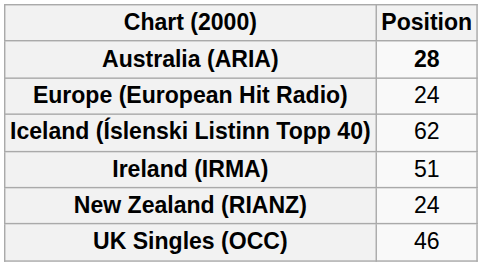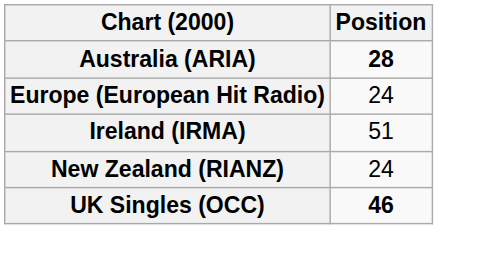- row: Iceland (Íslenski Listinn Topp 40) | 62
UK Singles (OCC) | Position: normal -> bold
